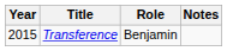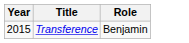- column: Notes
